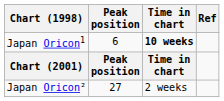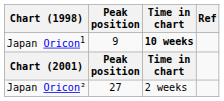Japan Oricon1 | Peak position: 6 -> 9
